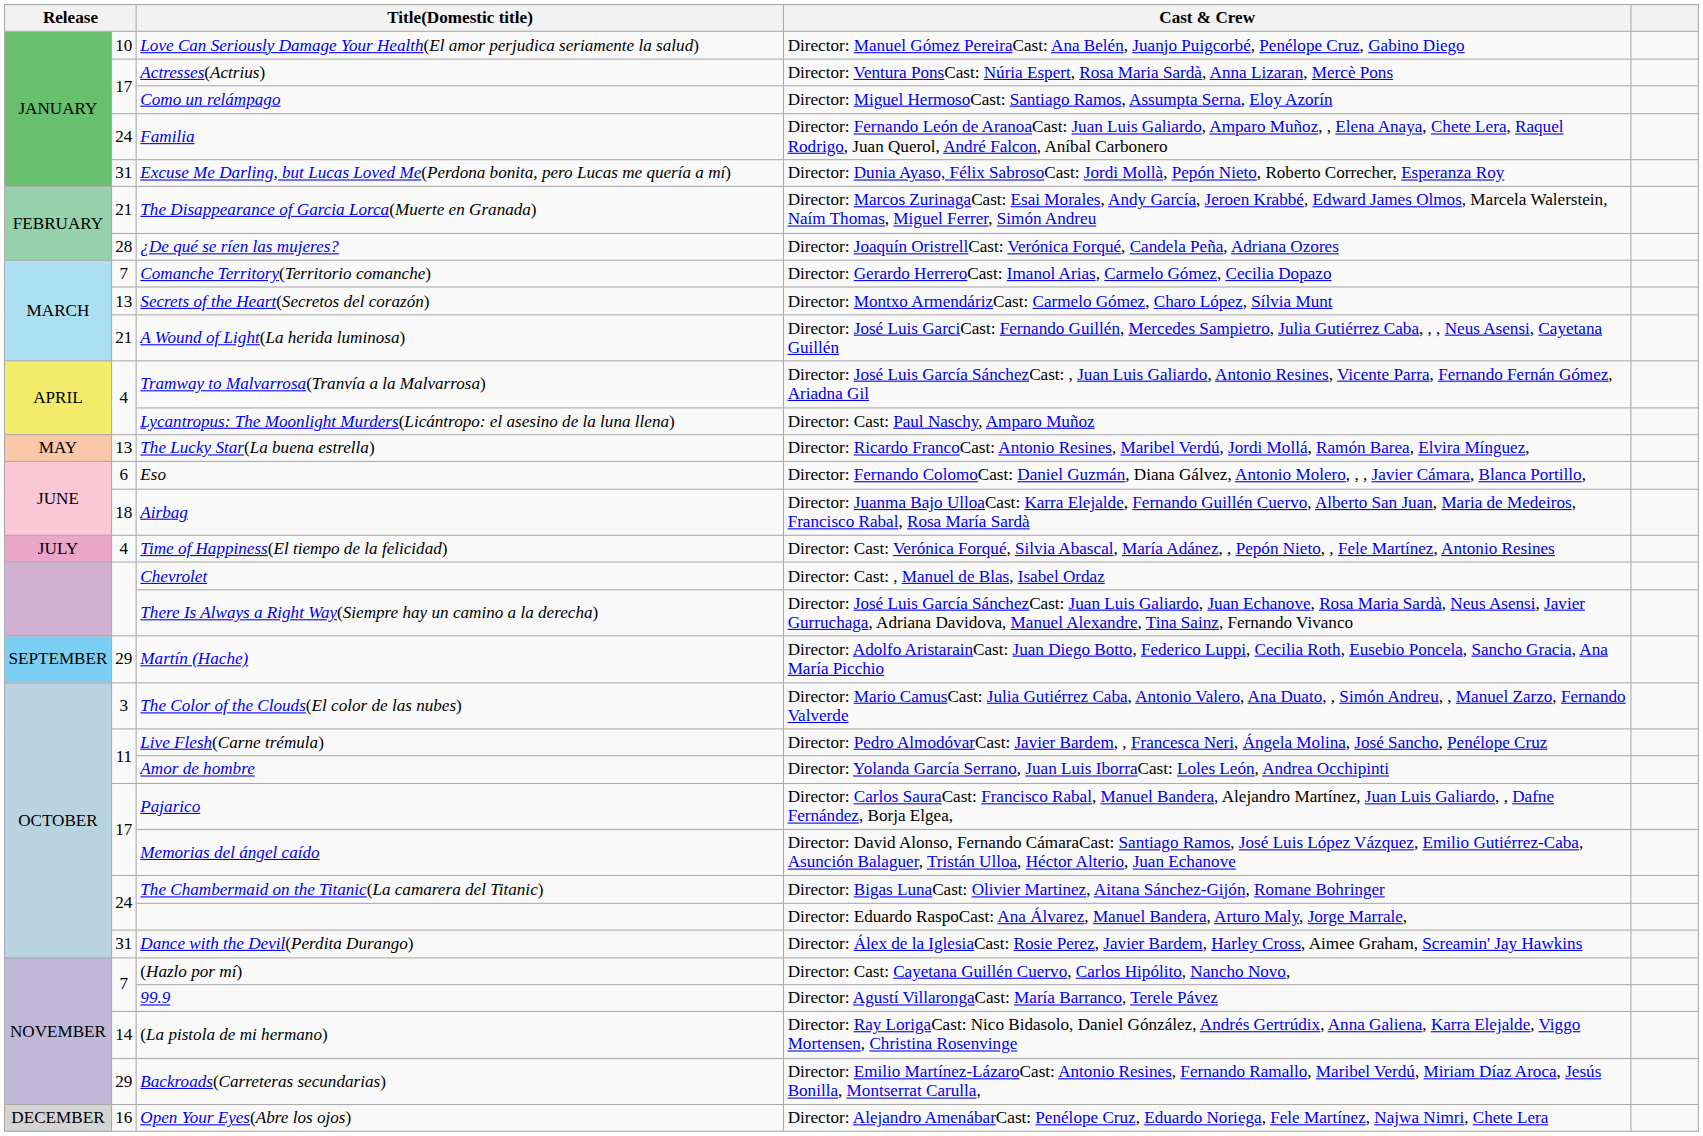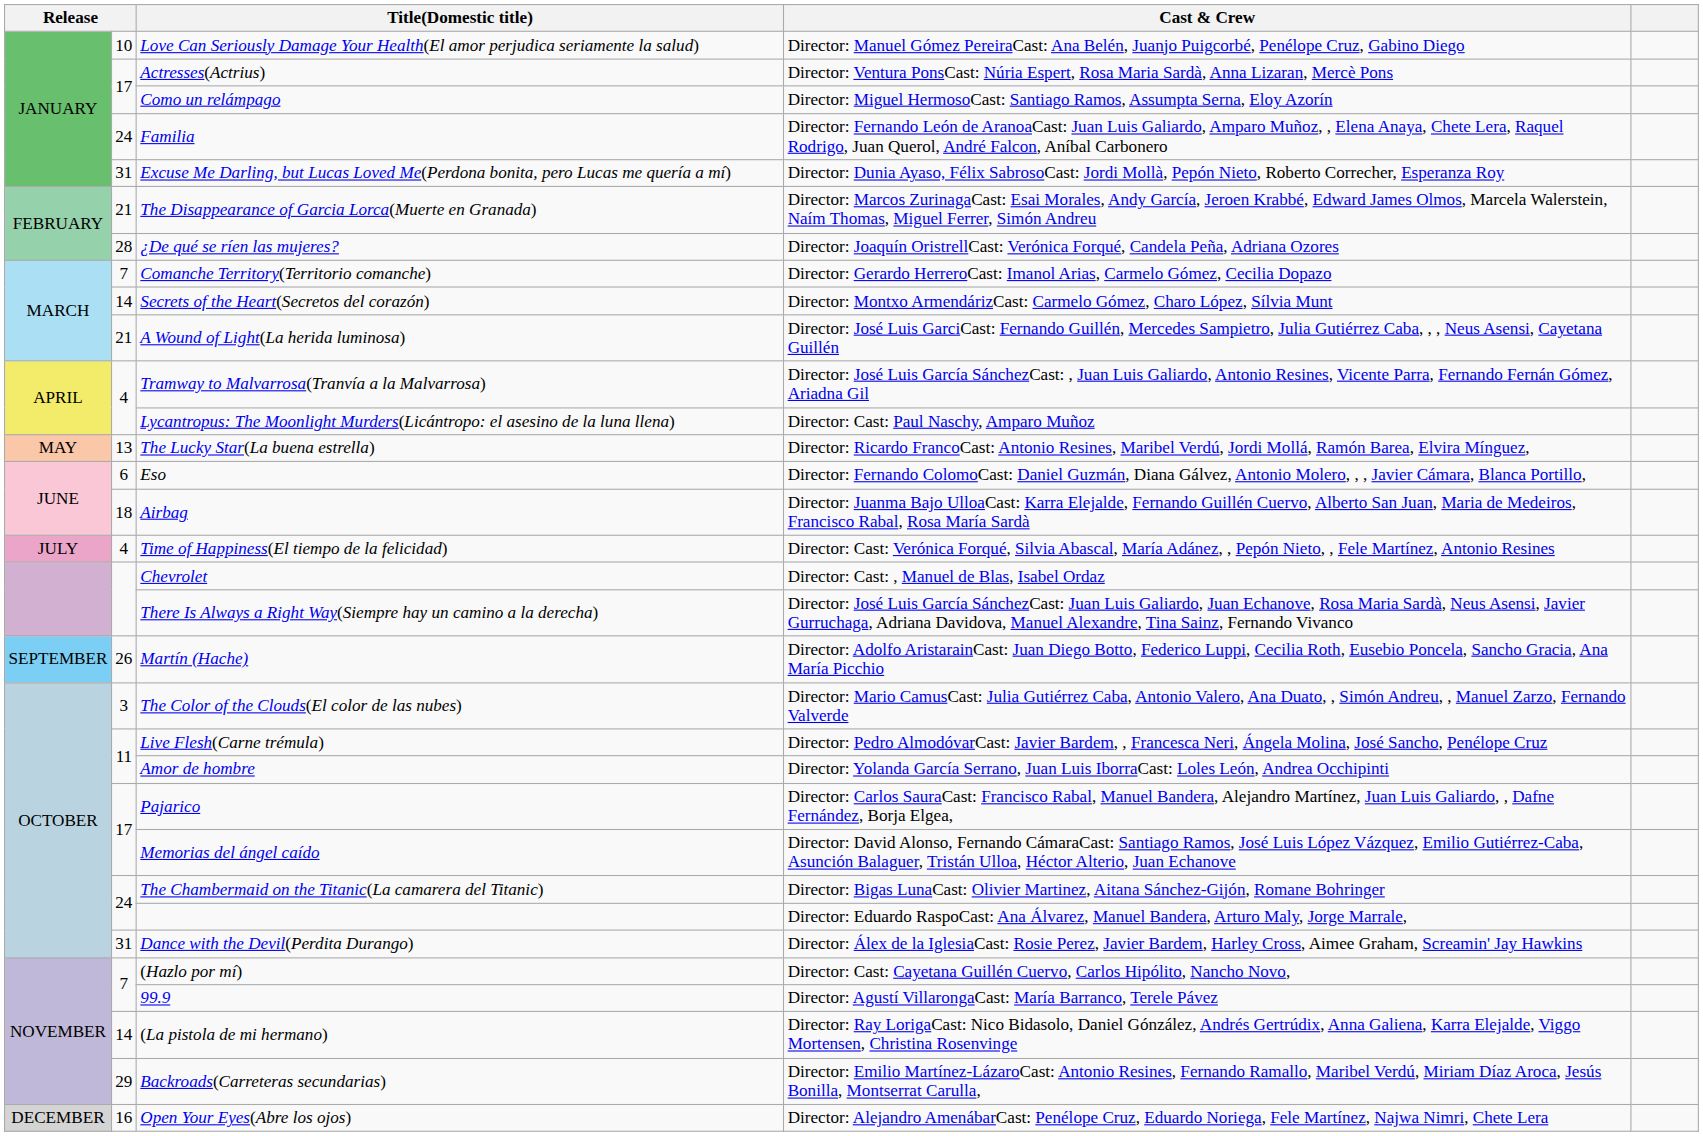Secrets of the Heart(Secretos del corazón) | column 2: 13 -> 14
Martín (Hache) | column 2: 29 -> 26
